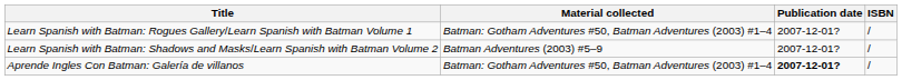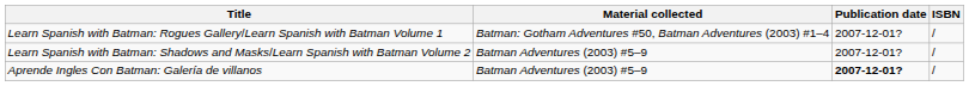Aprende Ingles Con Batman: Galería de villanos | Material collected: Batman: Gotham Adventures #50, Batman Adventures (2003) #1–4 -> Batman Adventures (2003) #5–9
